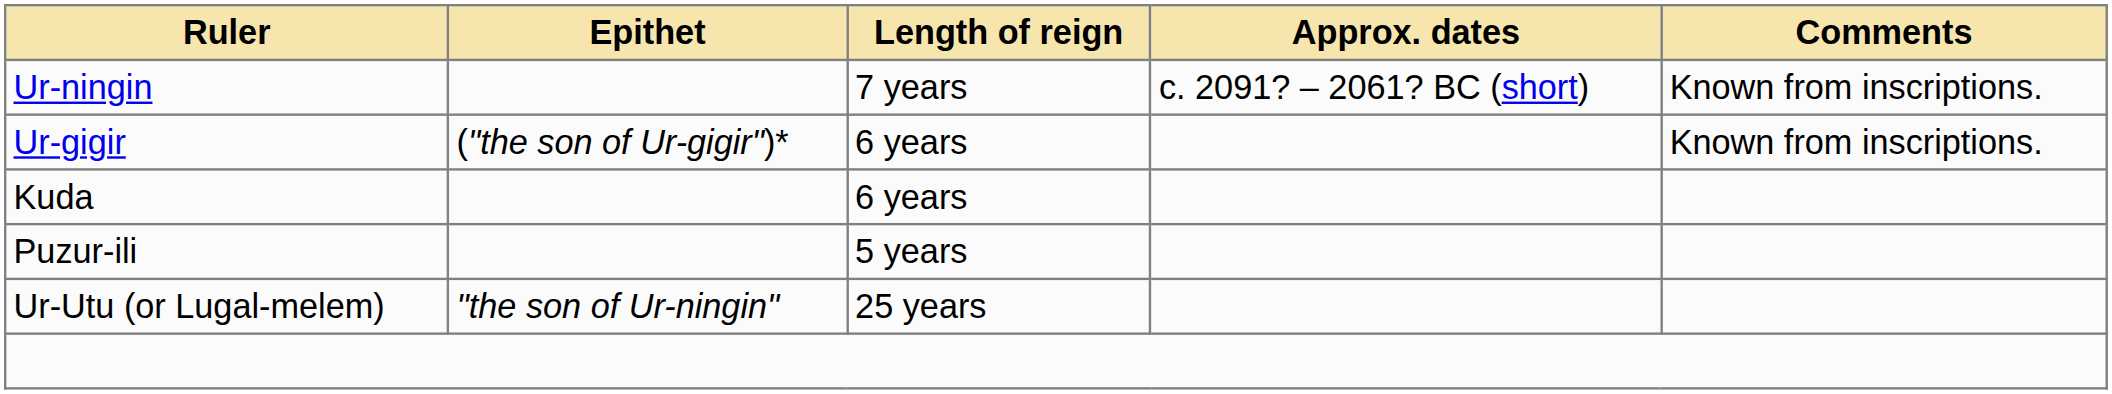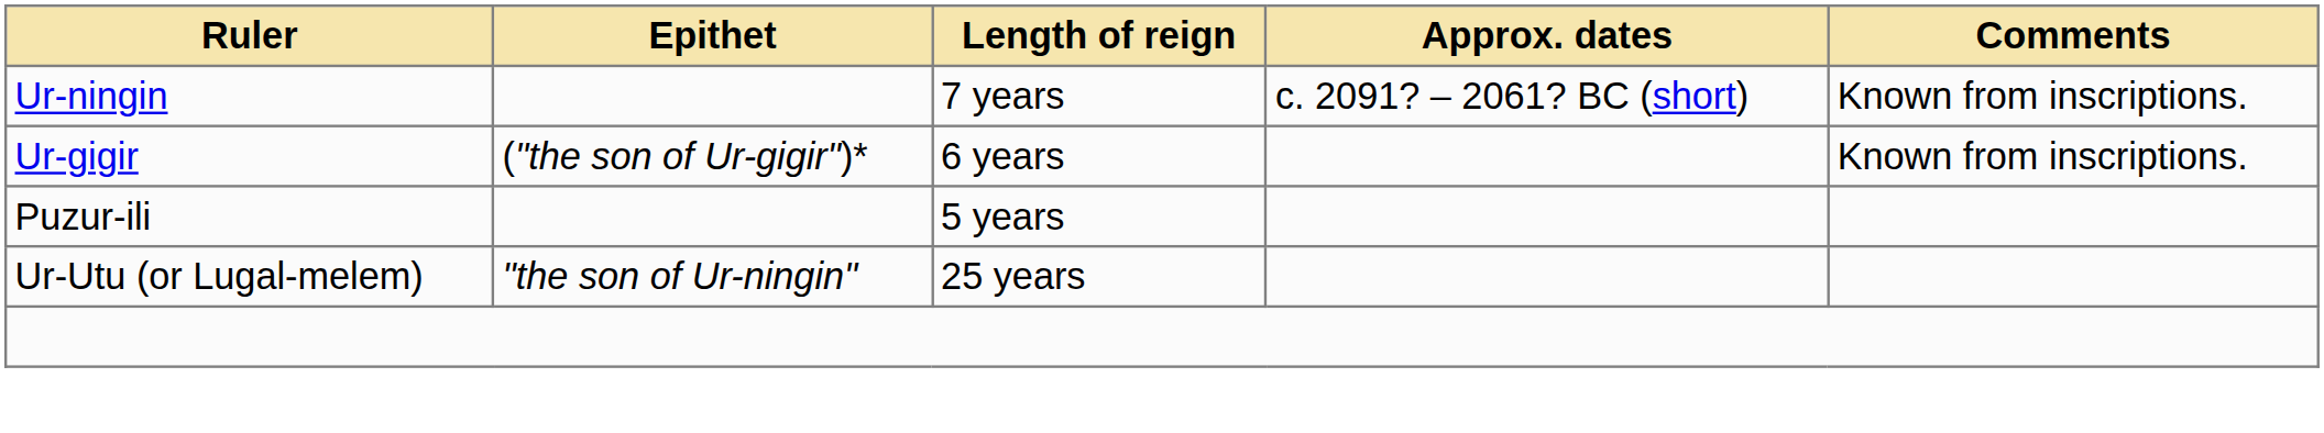- row: Kuda | 6 years
